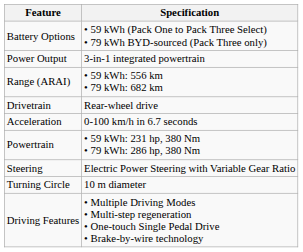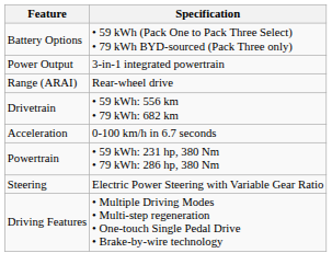Range (ARAI) | Specification: • 59 kWh: 556 km • 79 kWh: 682 km -> Rear-wheel drive
Drivetrain | Specification: Rear-wheel drive -> • 59 kWh: 556 km • 79 kWh: 682 km
- row: Turning Circle | 10 m diameter
